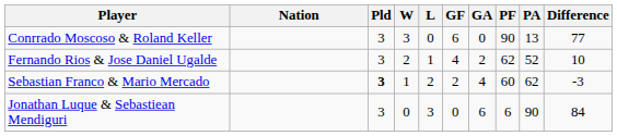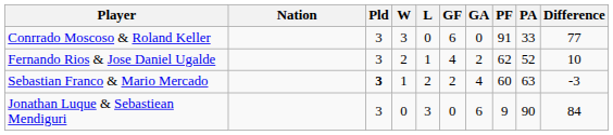Conrrado Moscoso & Roland Keller | PF: 90 -> 91
Conrrado Moscoso & Roland Keller | PA: 13 -> 33
Sebastian Franco & Mario Mercado | PA: 62 -> 63
Jonathan Luque & Sebastiean Mendiguri | PF: 6 -> 9
